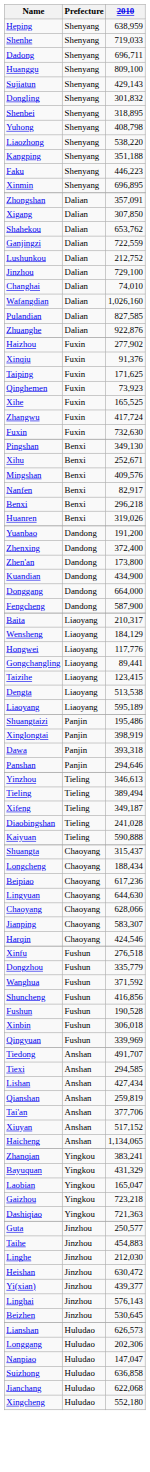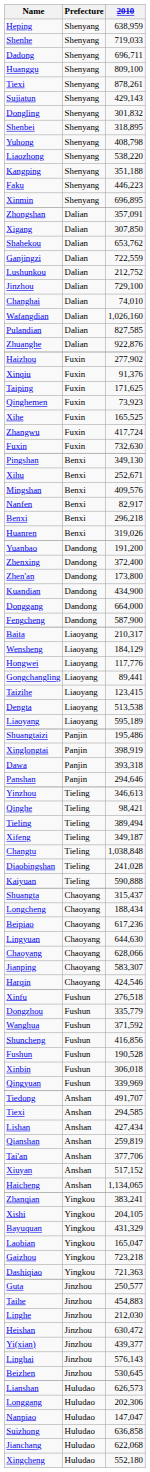+ row: Tiexi | Shenyang | 878,261
+ row: Qinghe | Tieling | 98,421
+ row: Changtu | Tieling | 1,038,848
+ row: Xishi | Yingkou | 204,105
